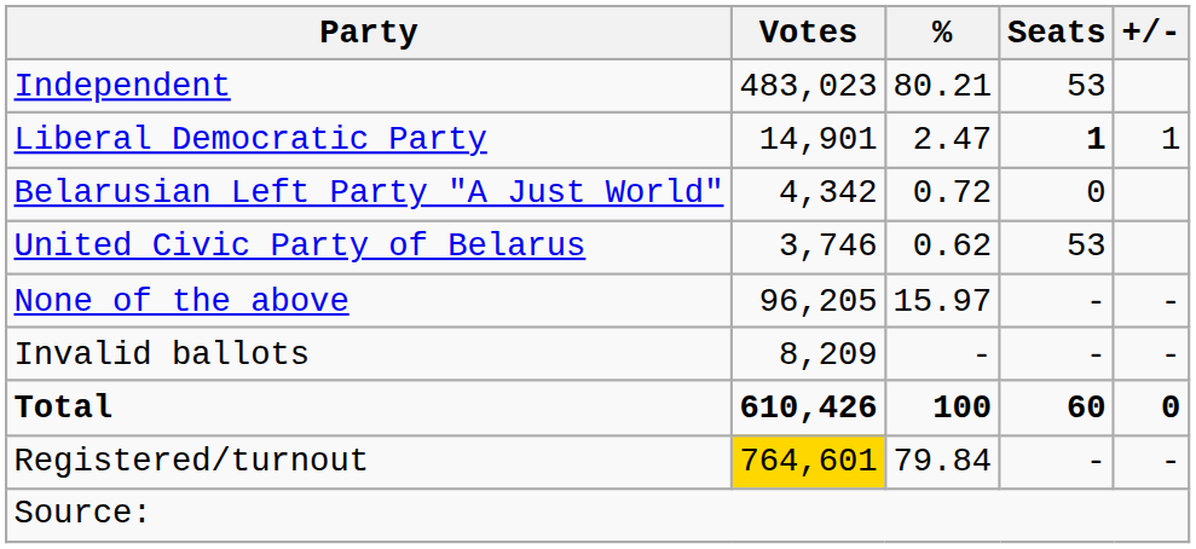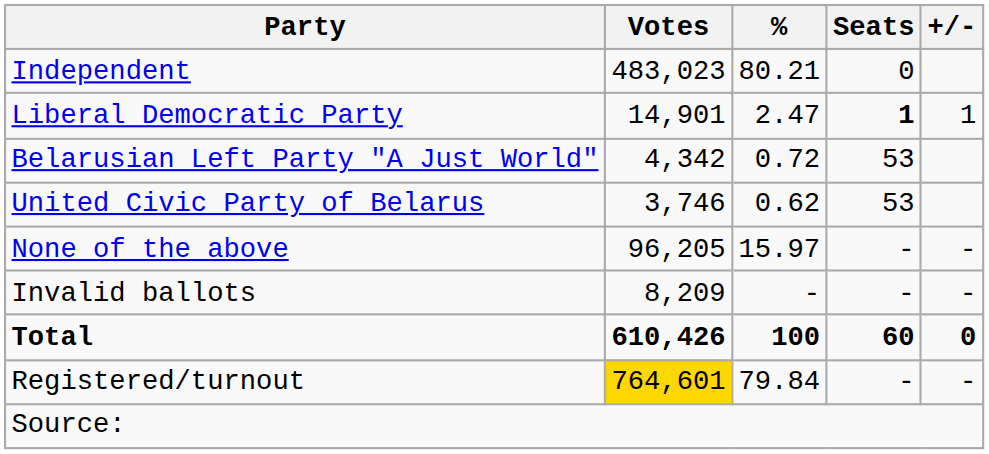Independent | Seats: 53 -> 0
Belarusian Left Party "A Just World" | Seats: 0 -> 53
